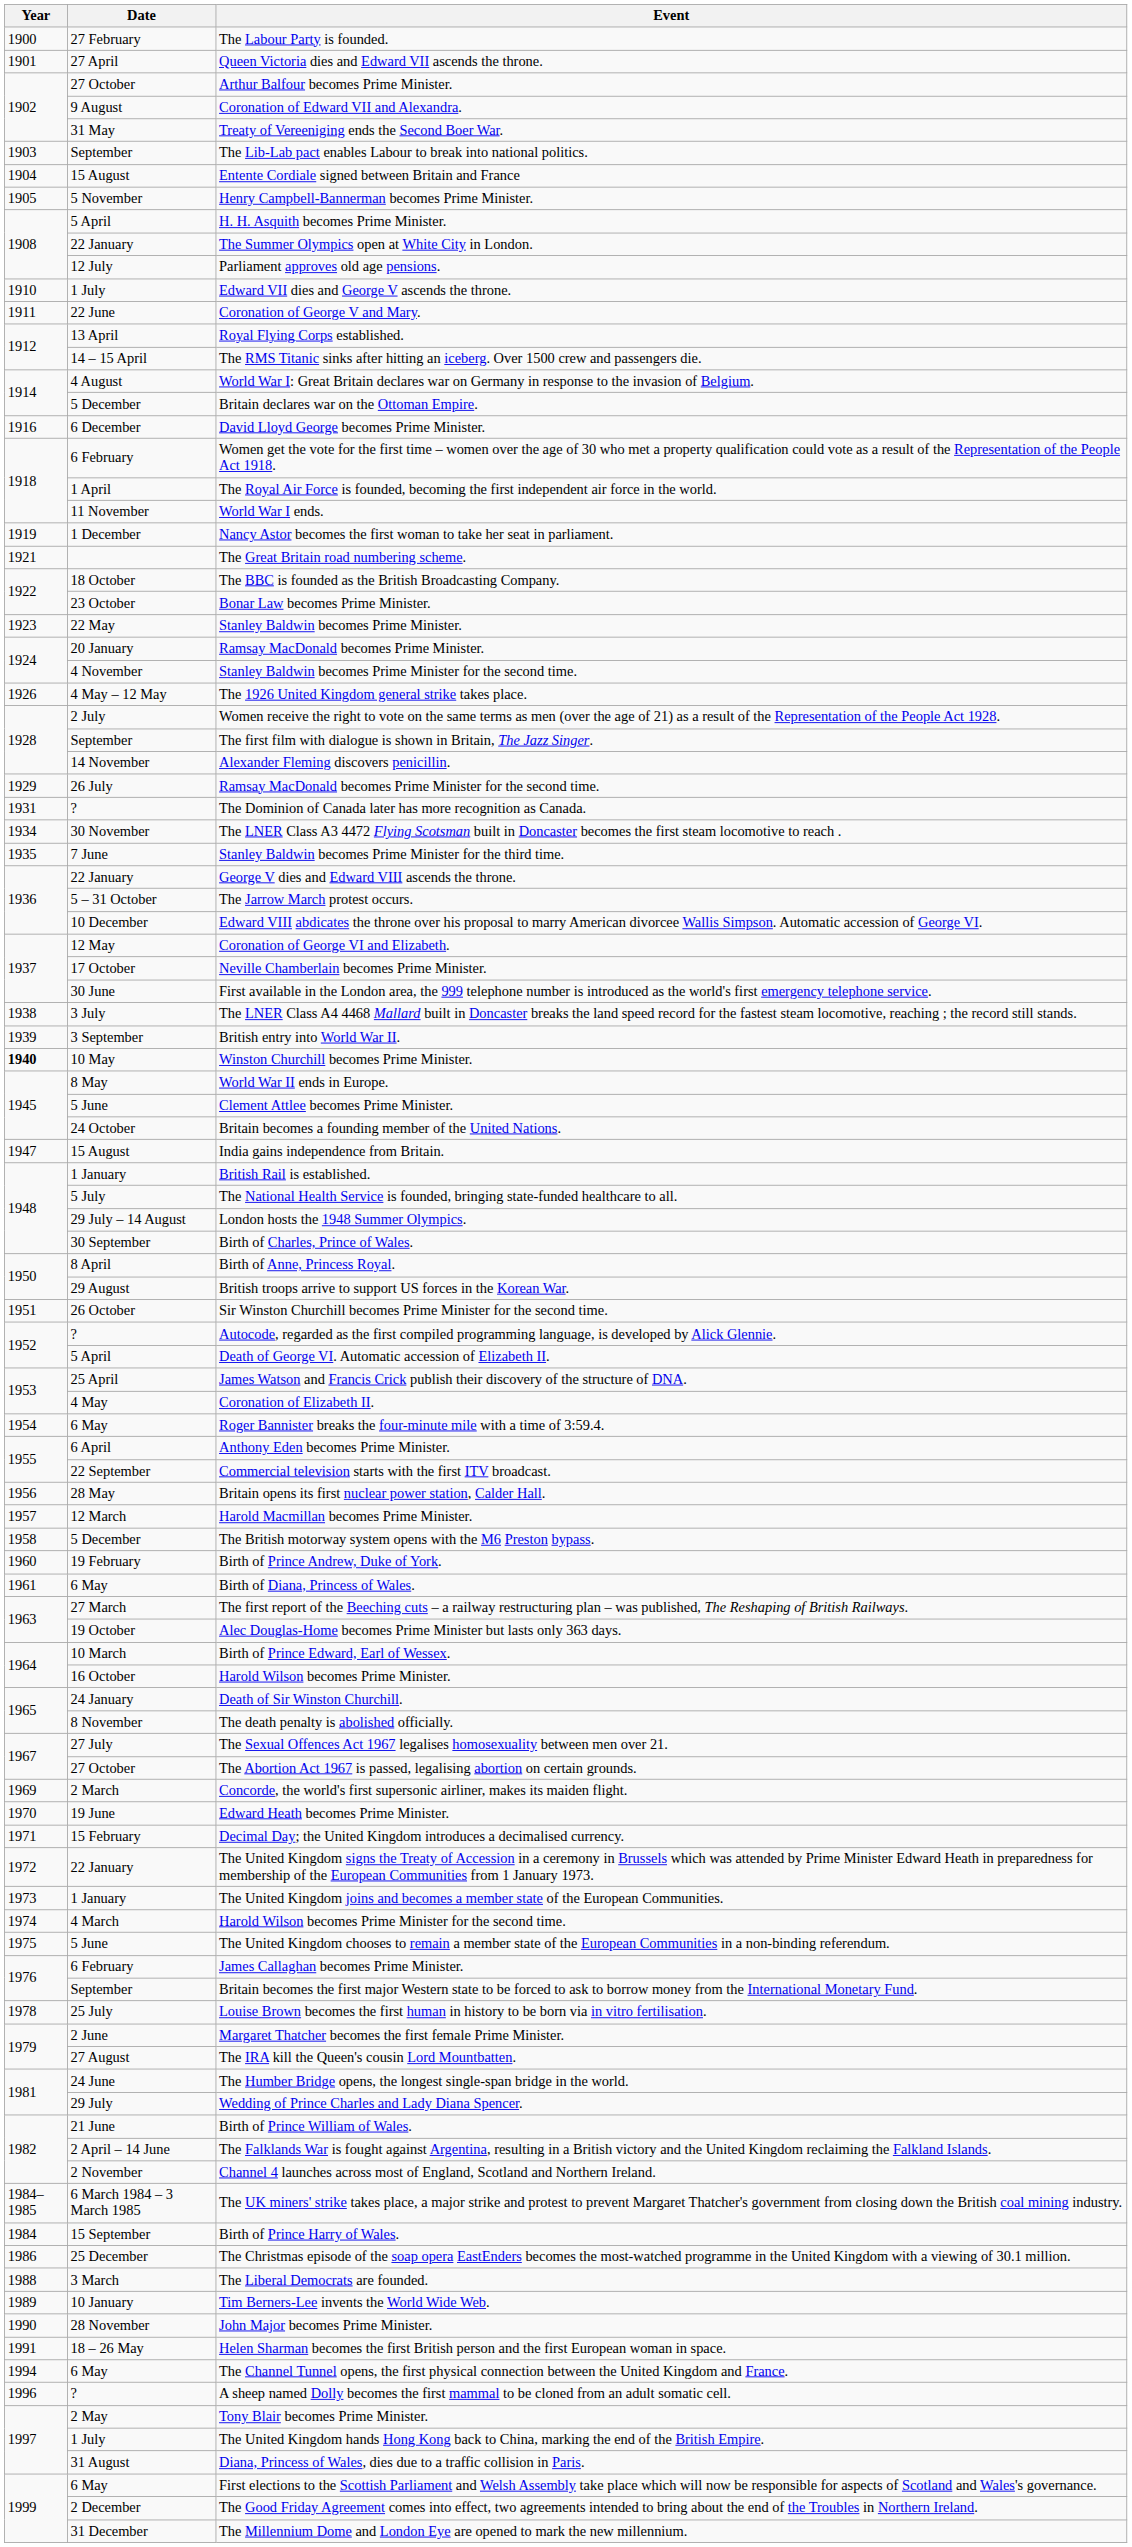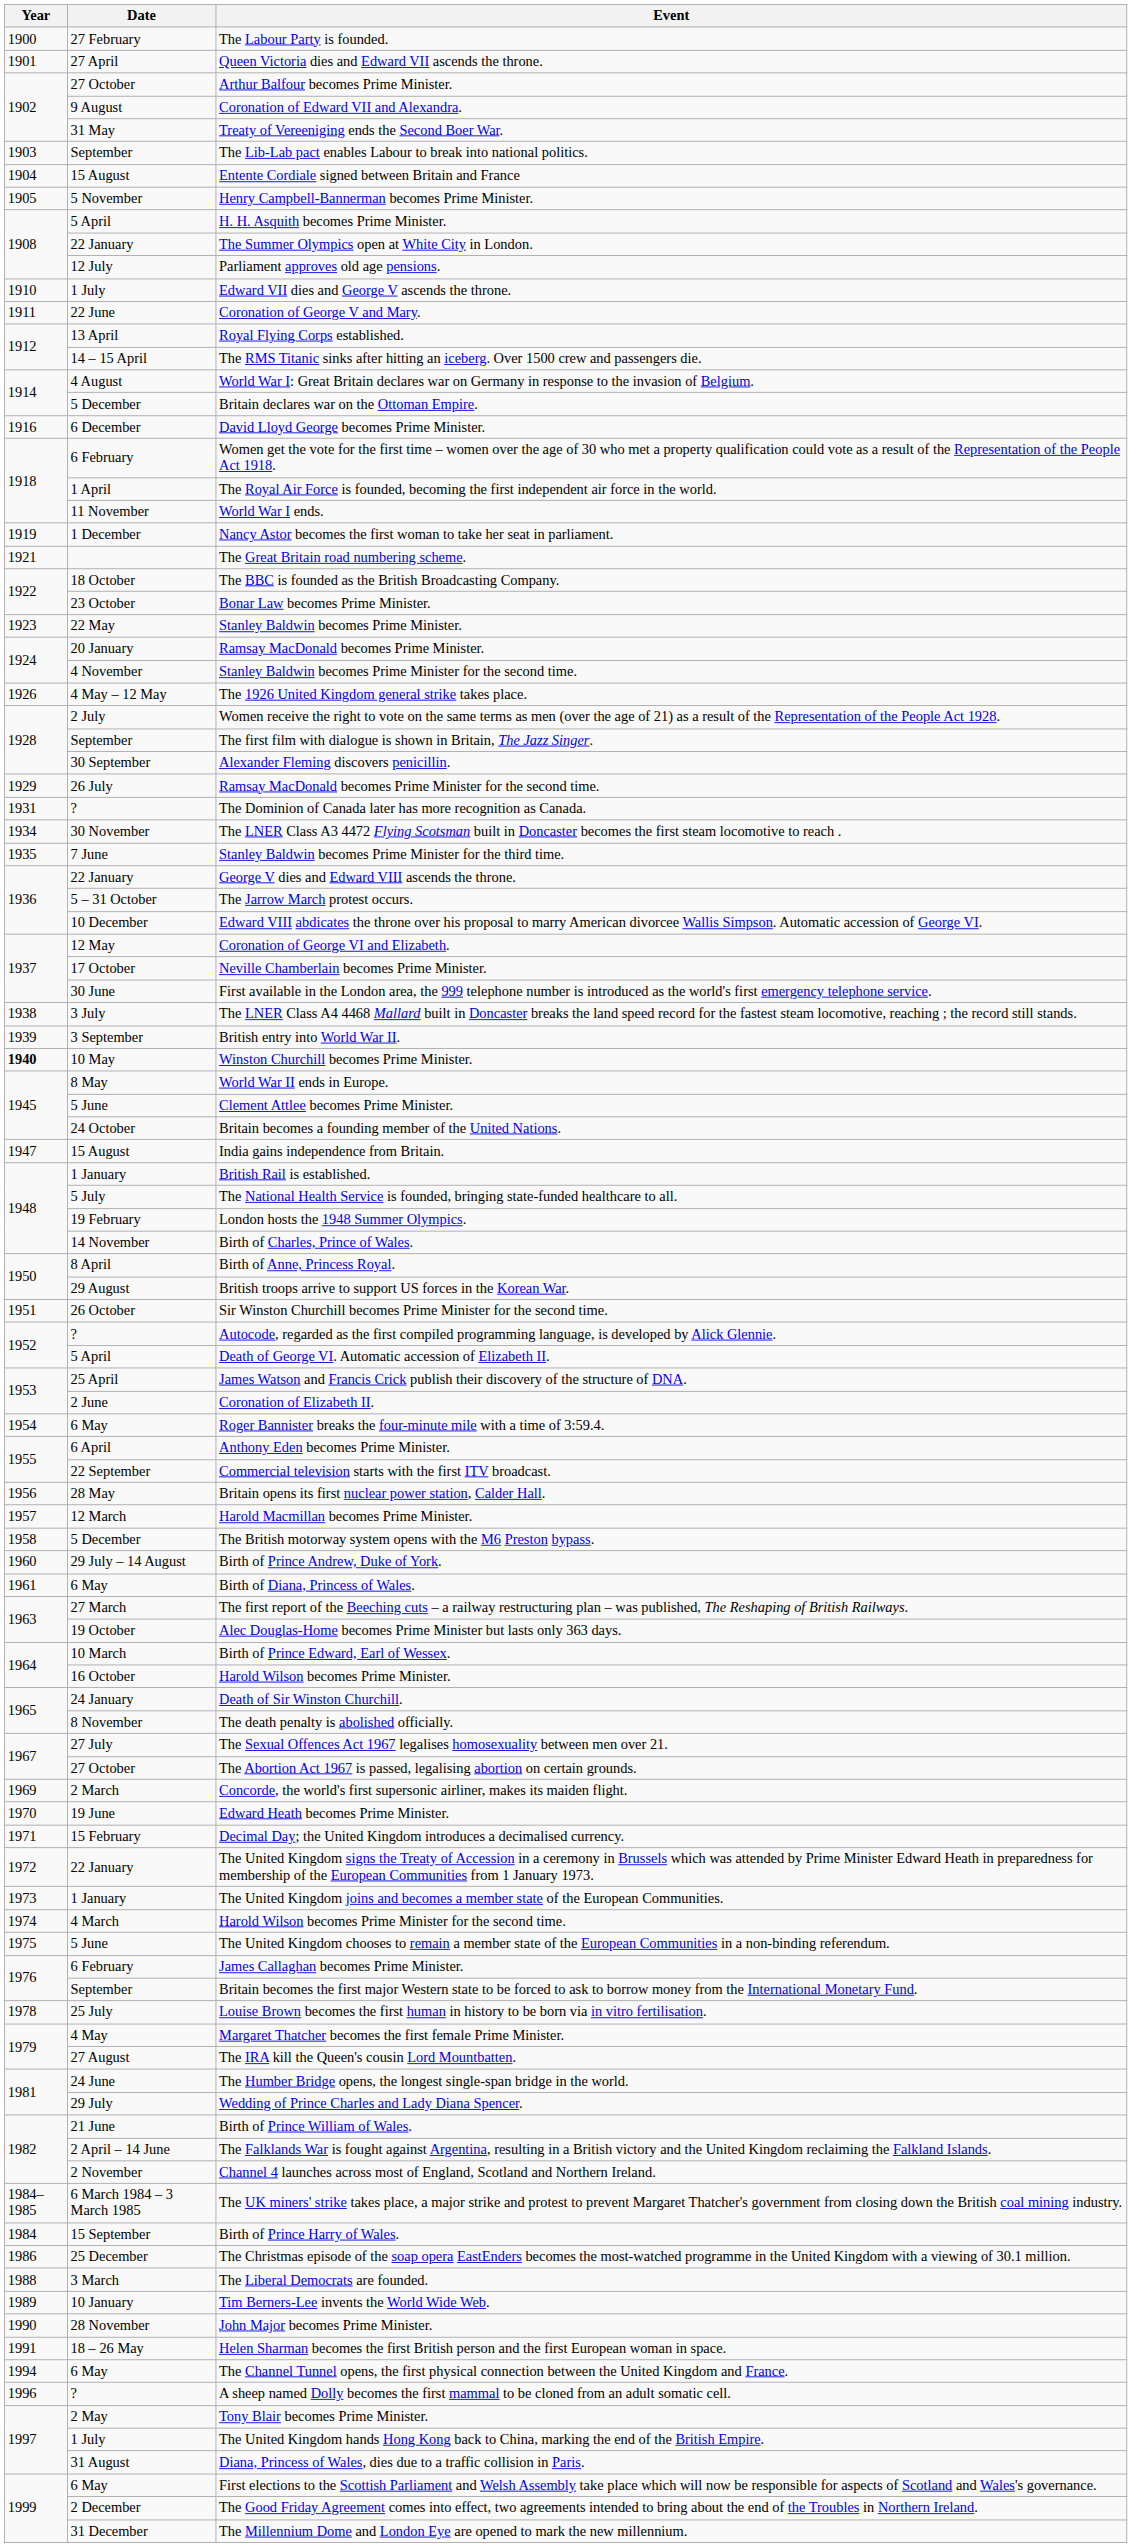Alexander Fleming discovers penicillin. | Date: 14 November -> 30 September
London hosts the 1948 Summer Olympics. | Date: 29 July – 14 August -> 19 February
Birth of Charles, Prince of Wales. | Date: 30 September -> 14 November
Coronation of Elizabeth II. | Date: 4 May -> 2 June
Birth of Prince Andrew, Duke of York. | Date: 19 February -> 29 July – 14 August
Margaret Thatcher becomes the first female Prime Minister. | Date: 2 June -> 4 May
